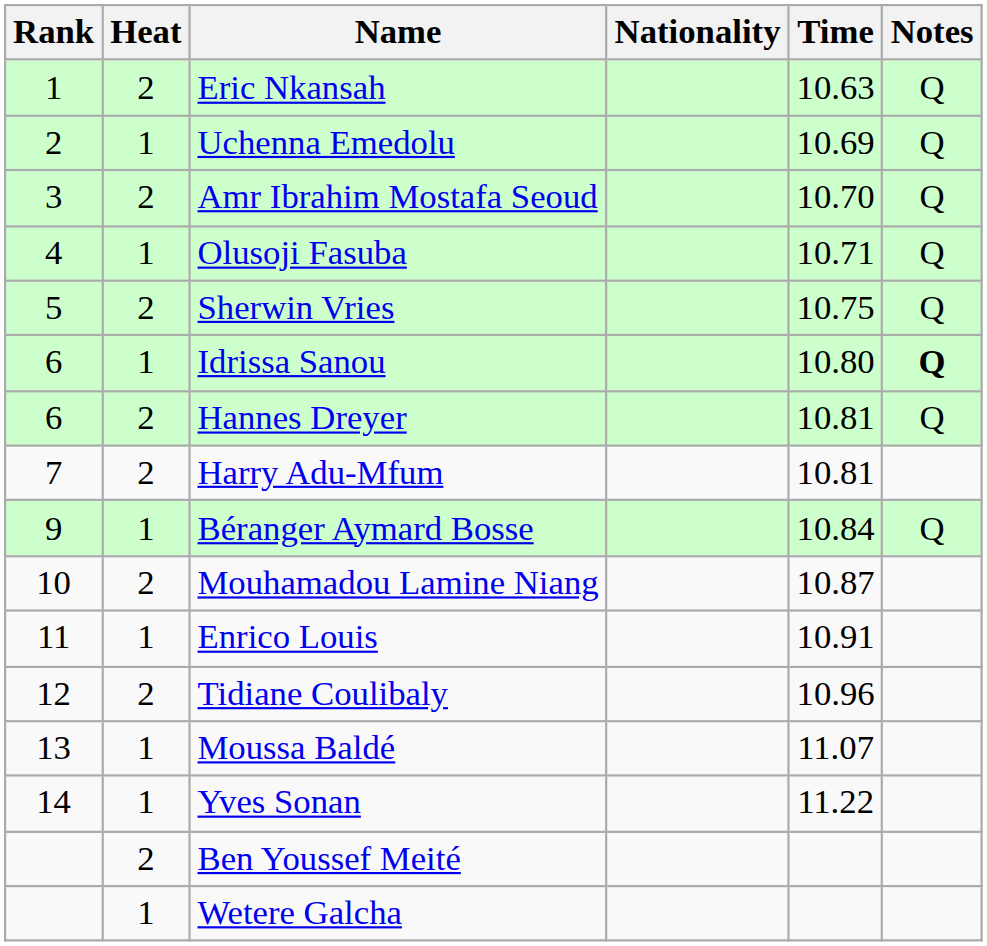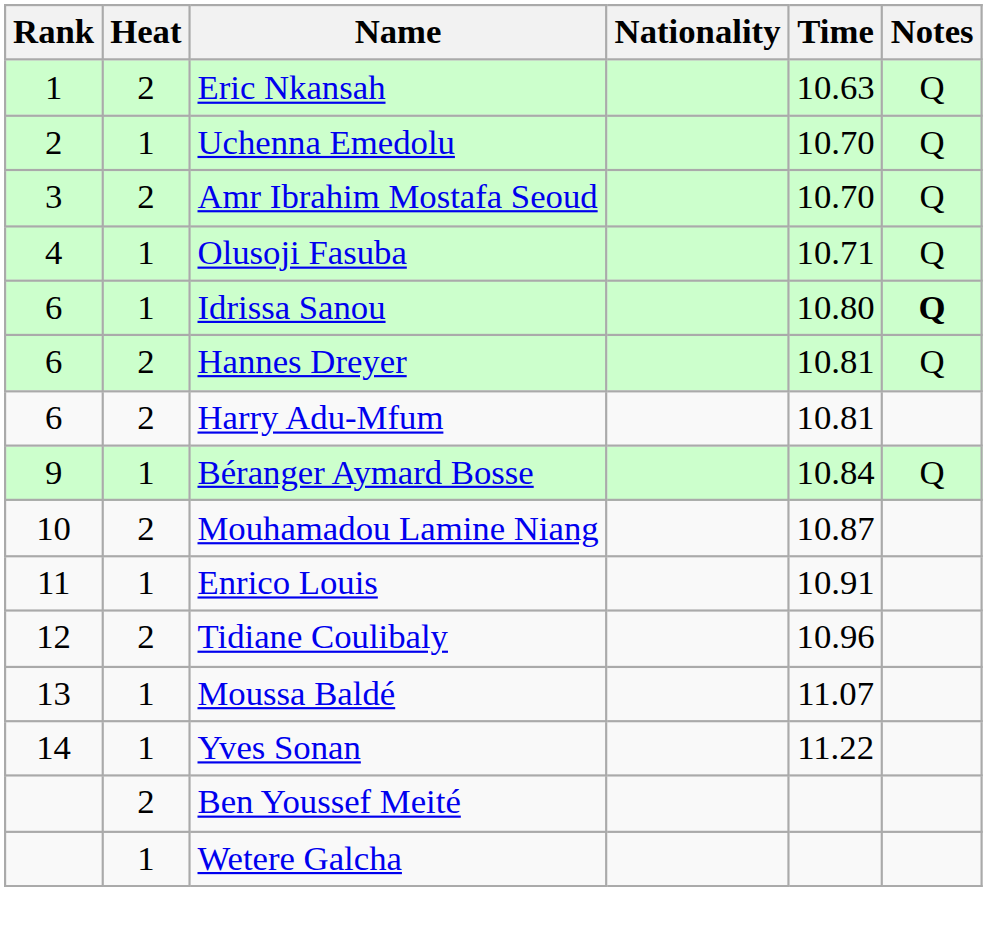Uchenna Emedolu | Time: 10.69 -> 10.70
- row: 5 | 2 | Sherwin Vries | 10.75 | Q
Harry Adu-Mfum | Rank: 7 -> 6
